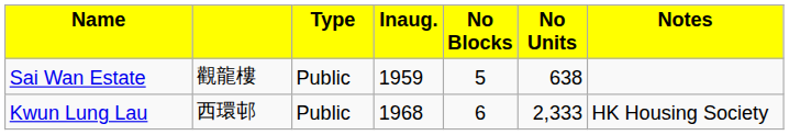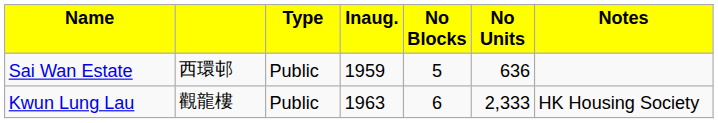Sai Wan Estate | column 2: 觀龍樓 -> 西環邨
Sai Wan Estate | column 6: 638 -> 636
Kwun Lung Lau | column 2: 西環邨 -> 觀龍樓
Kwun Lung Lau | column 4: 1968 -> 1963
